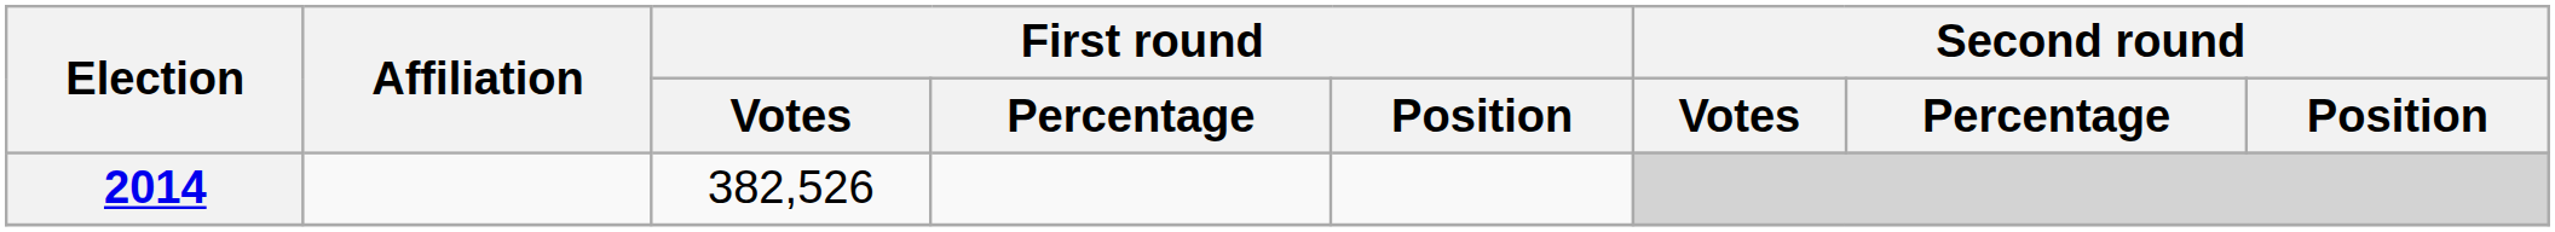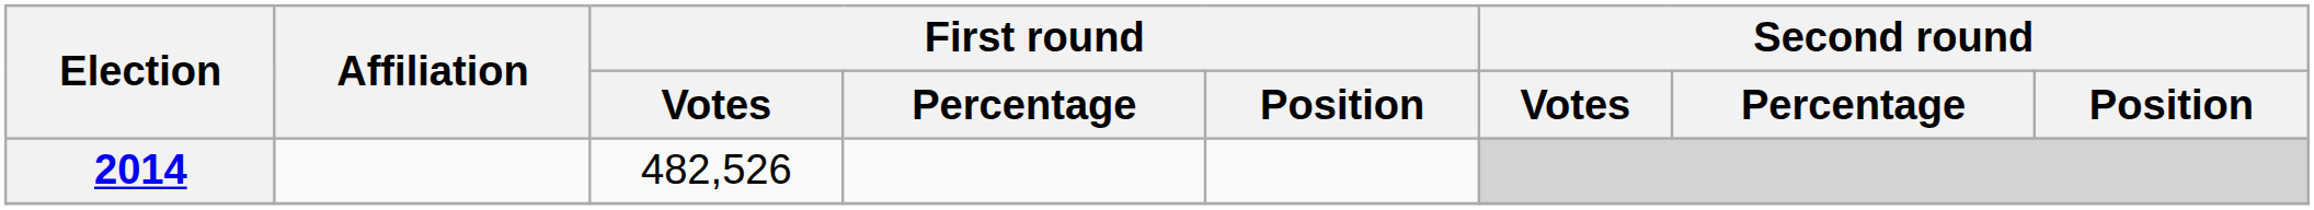2014 | First round / Votes: 382,526 -> 482,526
